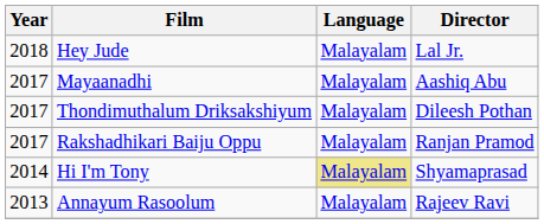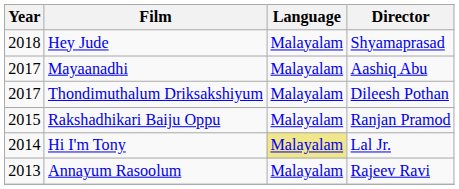Hey Jude | Director: Lal Jr. -> Shyamaprasad
Rakshadhikari Baiju Oppu | Year: 2017 -> 2015
Hi I'm Tony | Director: Shyamaprasad -> Lal Jr.
